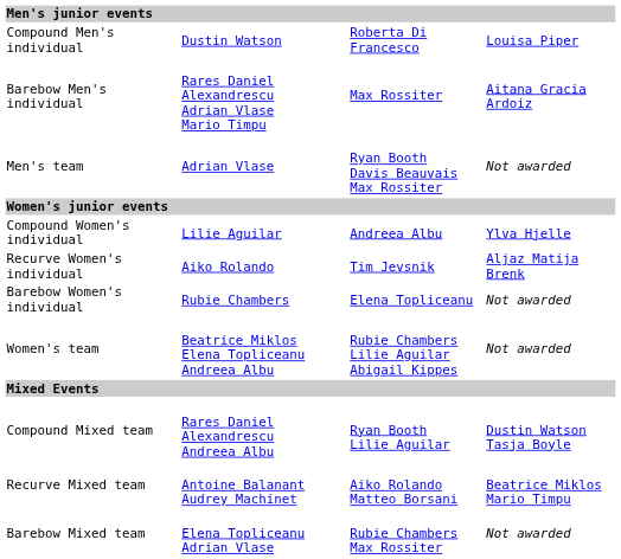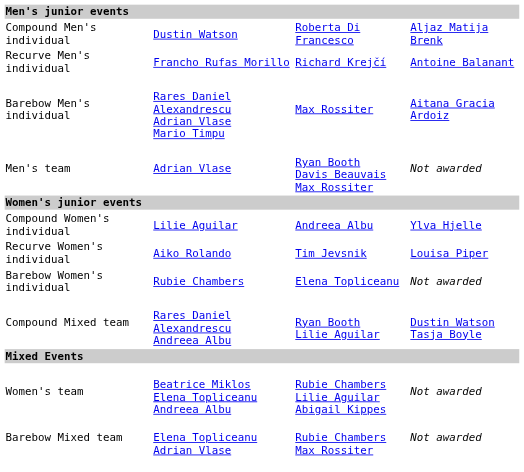Compound Men's individual | column 4: Louisa Piper -> Aljaz Matija Brenk
+ row: Recurve Men's individual | Francho Rufas Morillo | Richard Krejčí | Antoine Balanant
Recurve Women's individual | column 4: Aljaz Matija Brenk -> Louisa Piper
rows swapped: Women's team <-> Compound Mixed team
- row: Recurve Mixed team | Antoine Balanant Audrey Machinet | Aiko Rolando Matteo Borsani | Beatrice Miklos Mario Timpu
